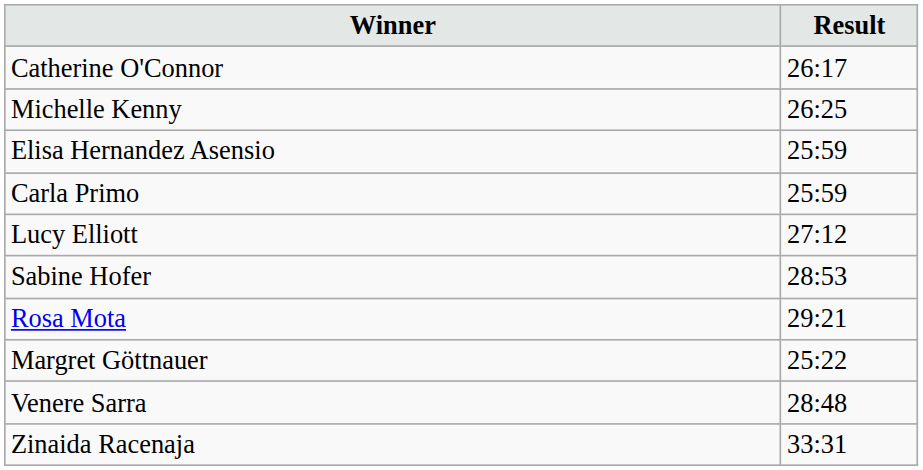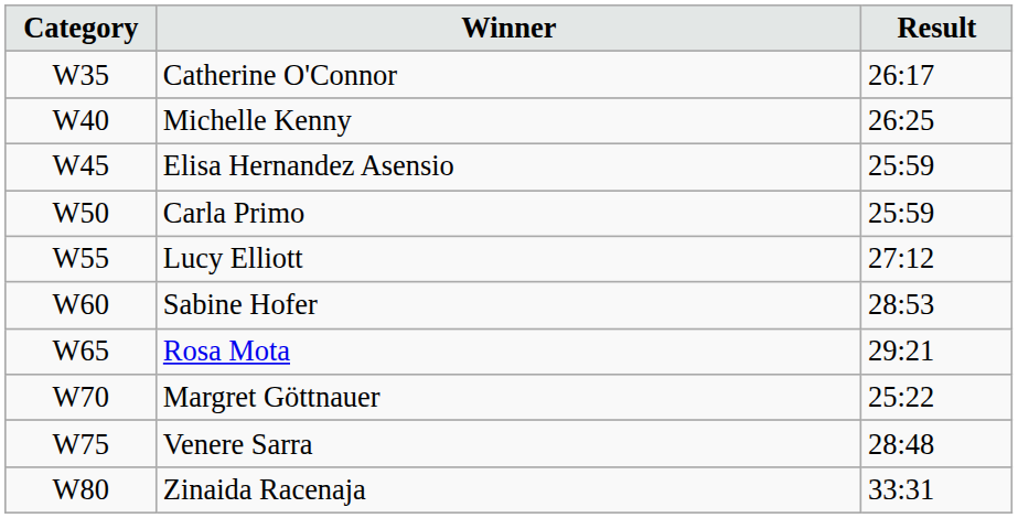+ column: Category | W35 | W40 | W45 | W50 | W55 | W60 | W65 | W70 | W75 | W80
